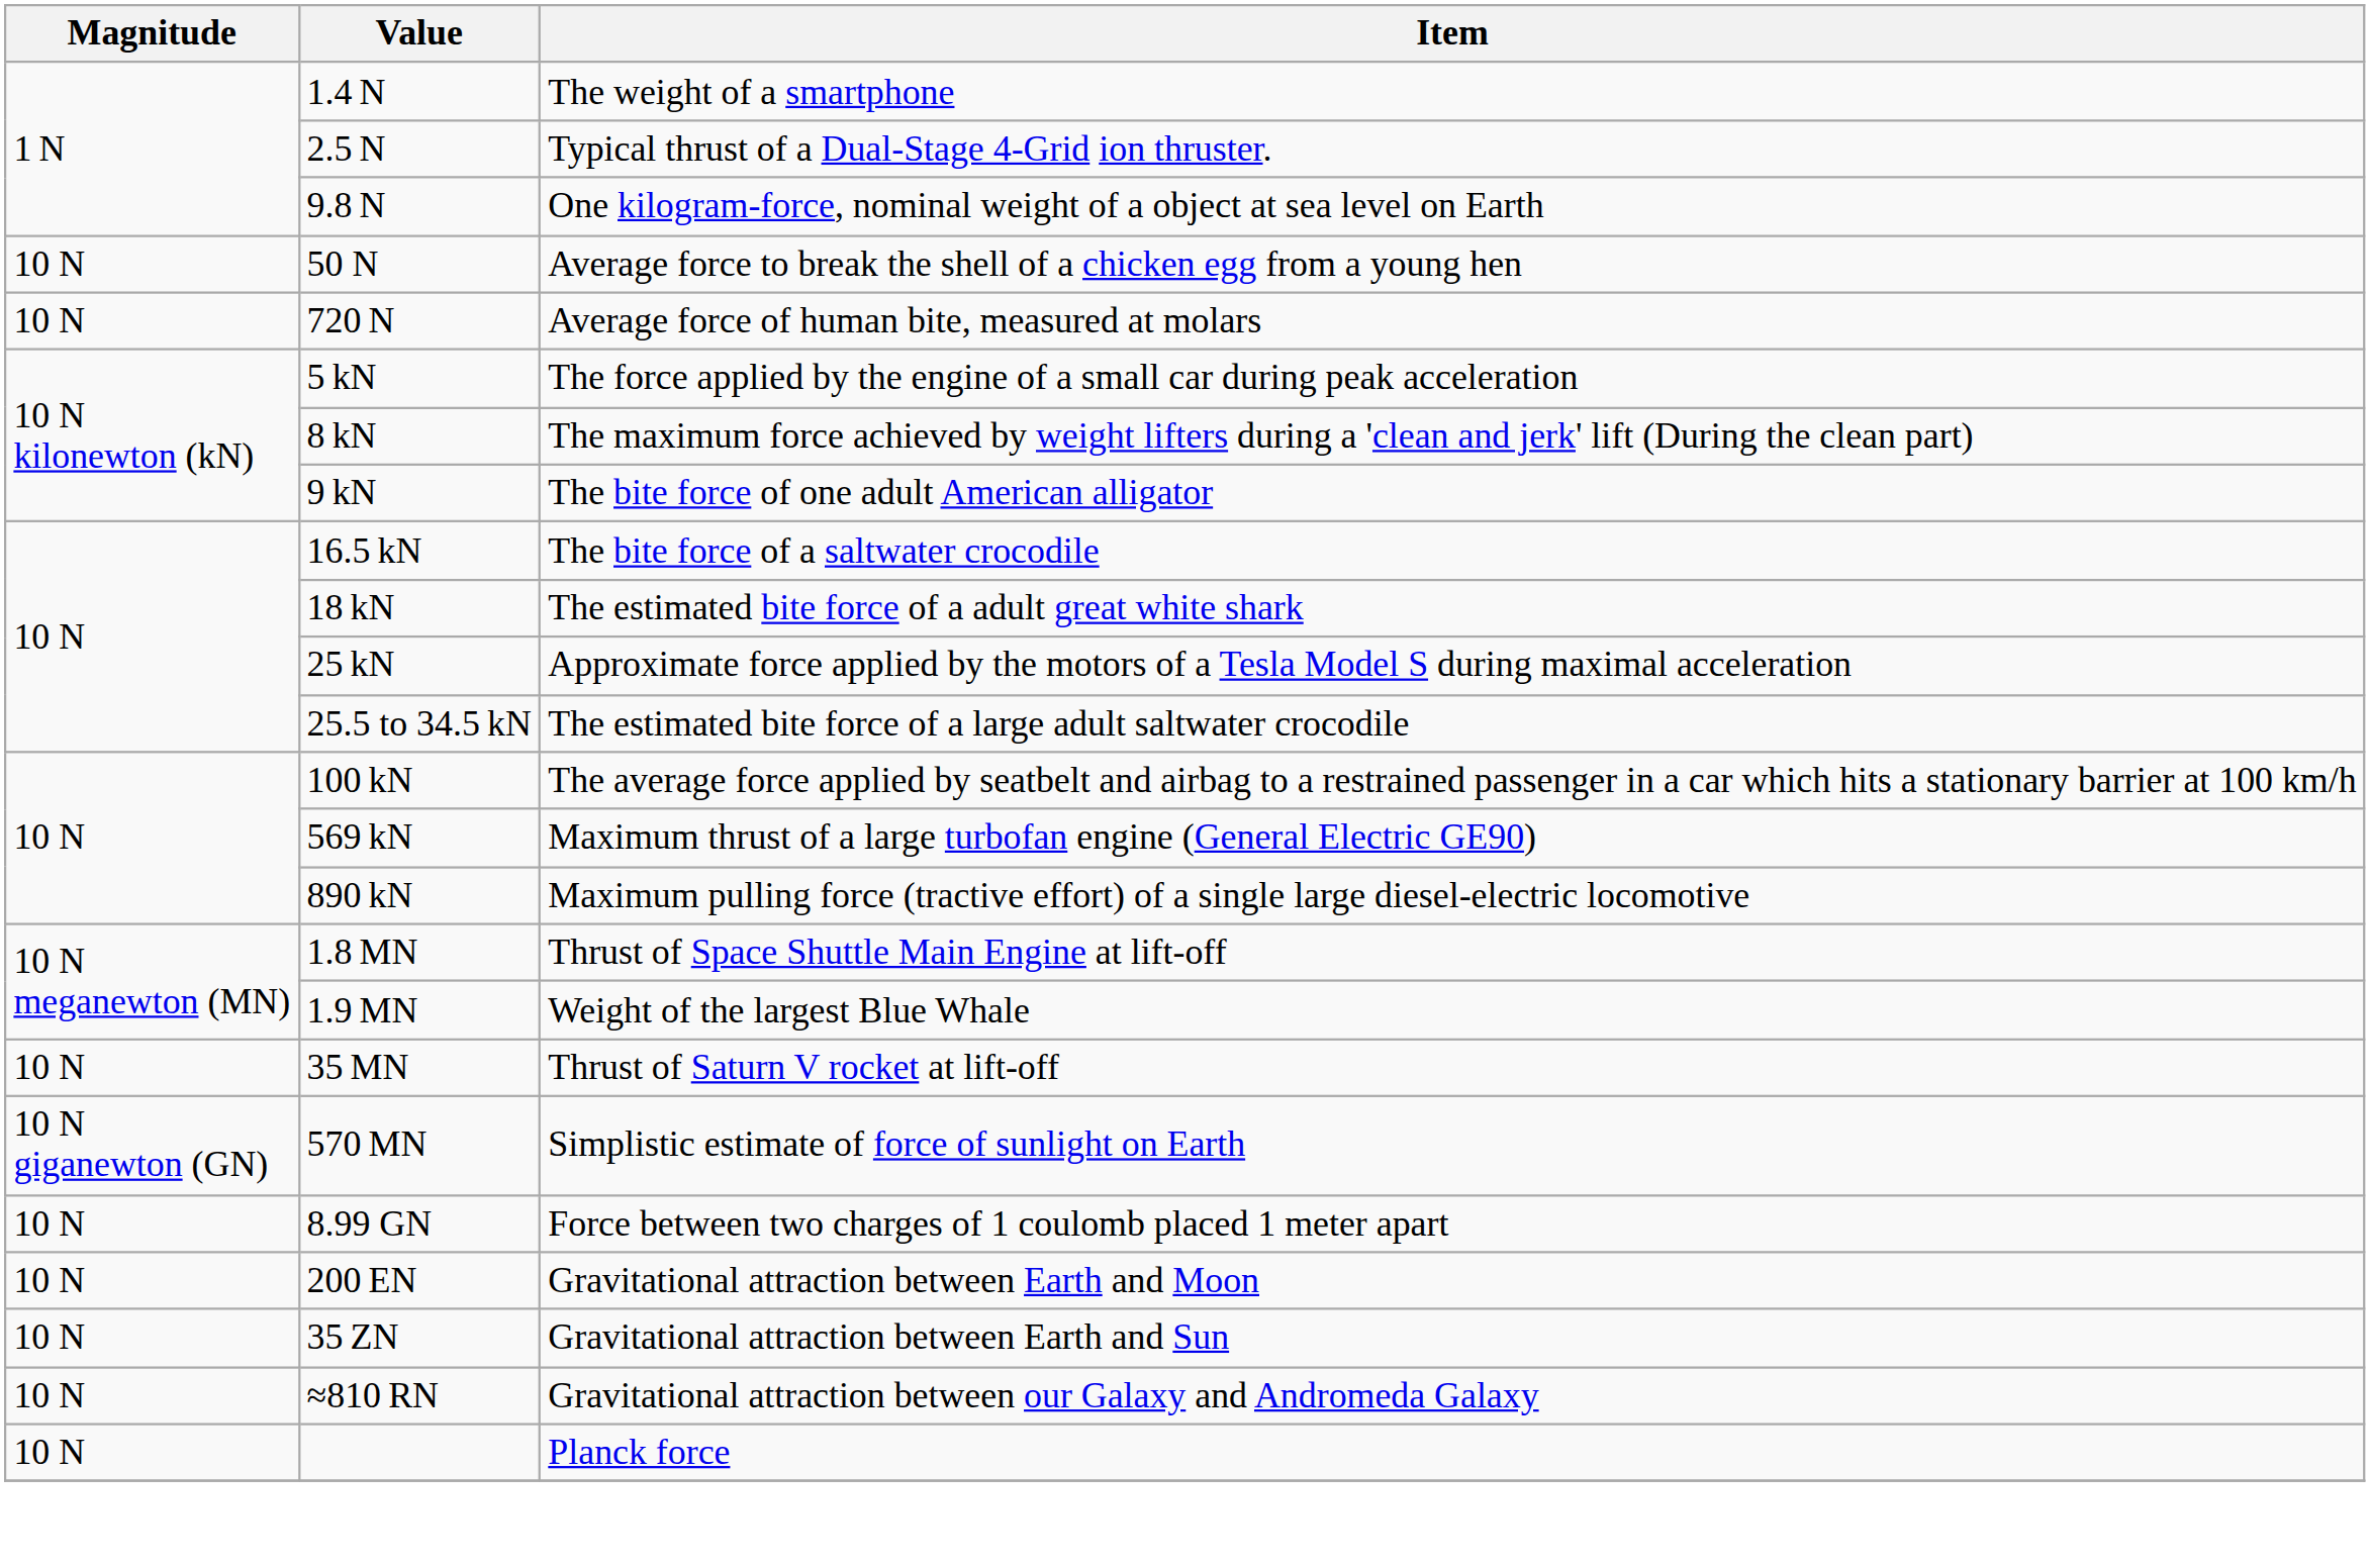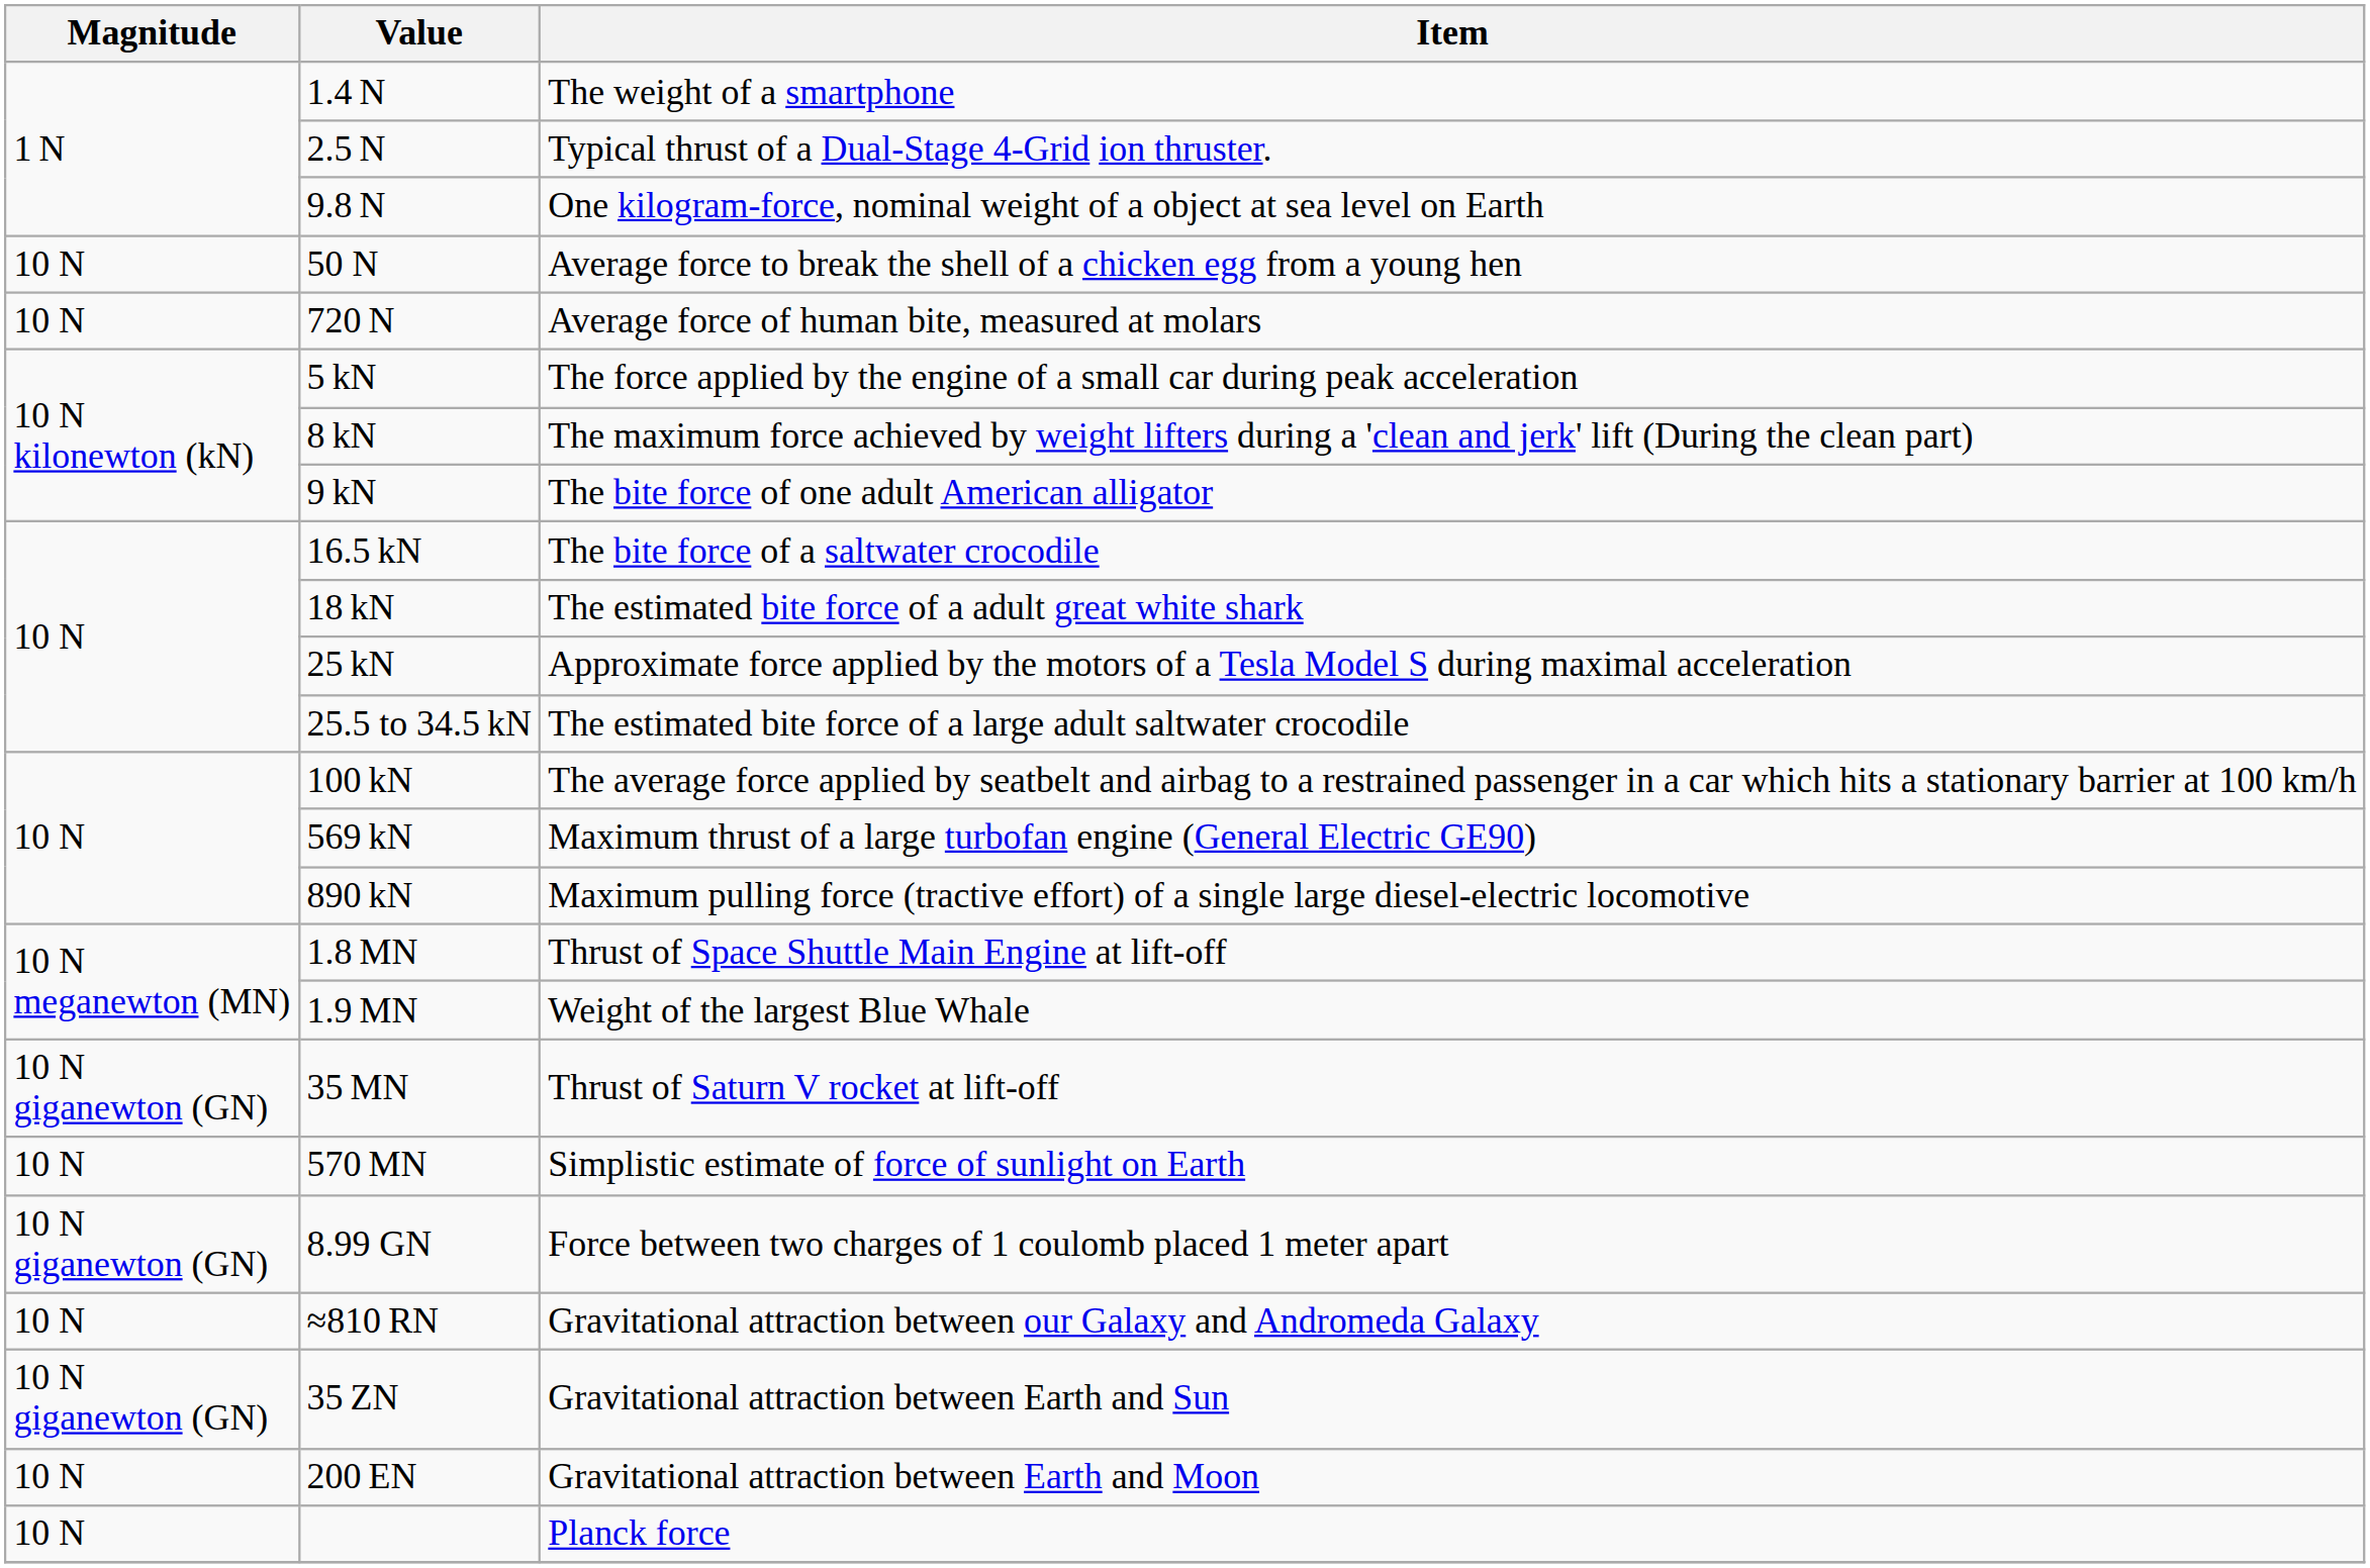35 MN | Magnitude: 10 N -> 10 N giganewton (GN)
570 MN | Magnitude: 10 N giganewton (GN) -> 10 N
8.99 GN | Magnitude: 10 N -> 10 N giganewton (GN)
rows swapped: 200 EN <-> ≈810 RN
35 ZN | Magnitude: 10 N -> 10 N giganewton (GN)
